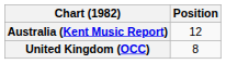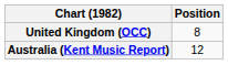rows swapped: Australia (Kent Music Report) <-> United Kingdom (OCC)
